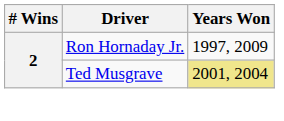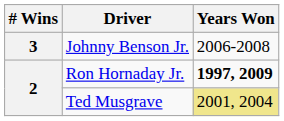+ row: 3 | Johnny Benson Jr. | 2006-2008
Ron Hornaday Jr. | Years Won: normal -> bold
